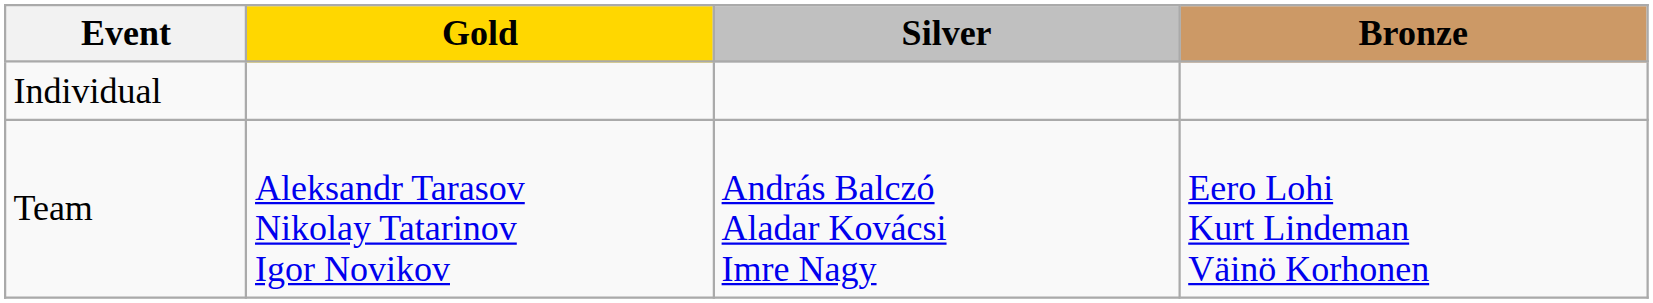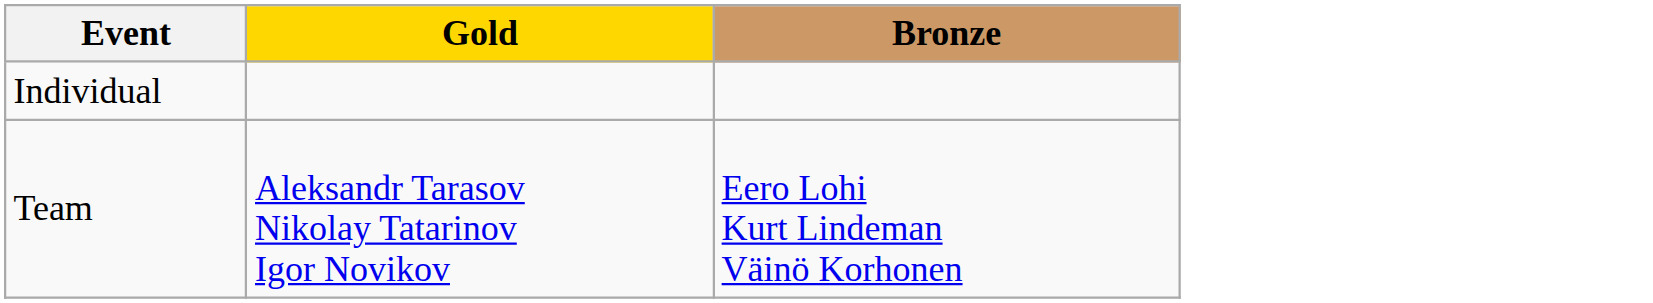- column: Silver | András Balczó Aladar Kovácsi Imre Nagy
